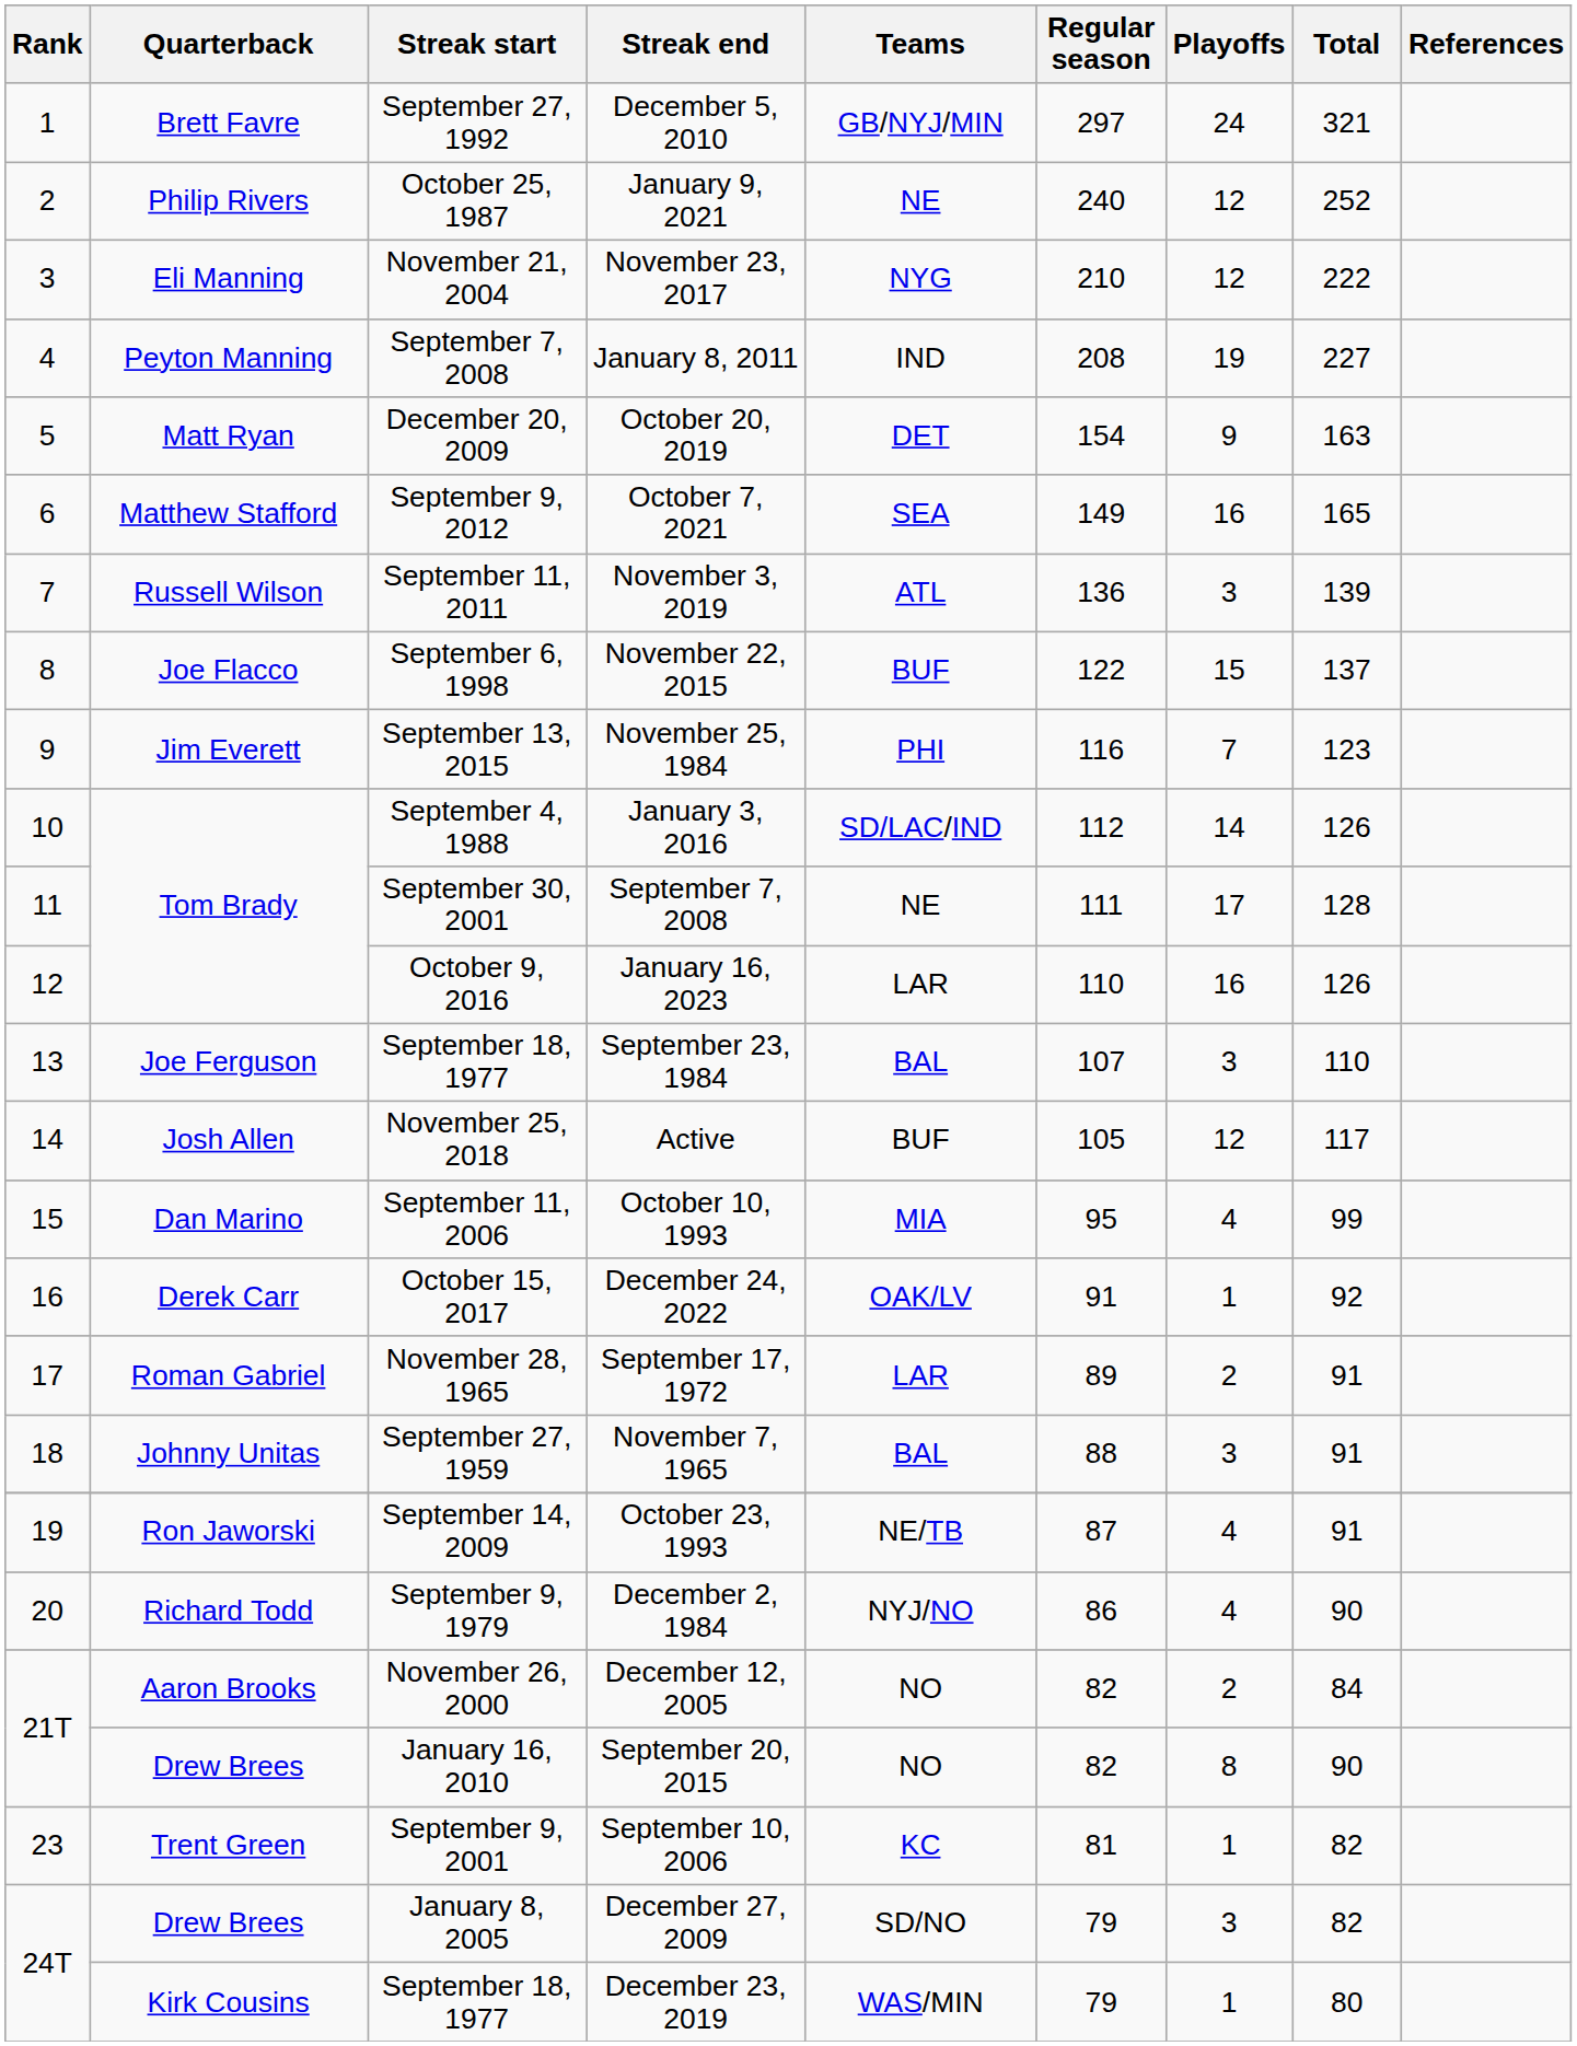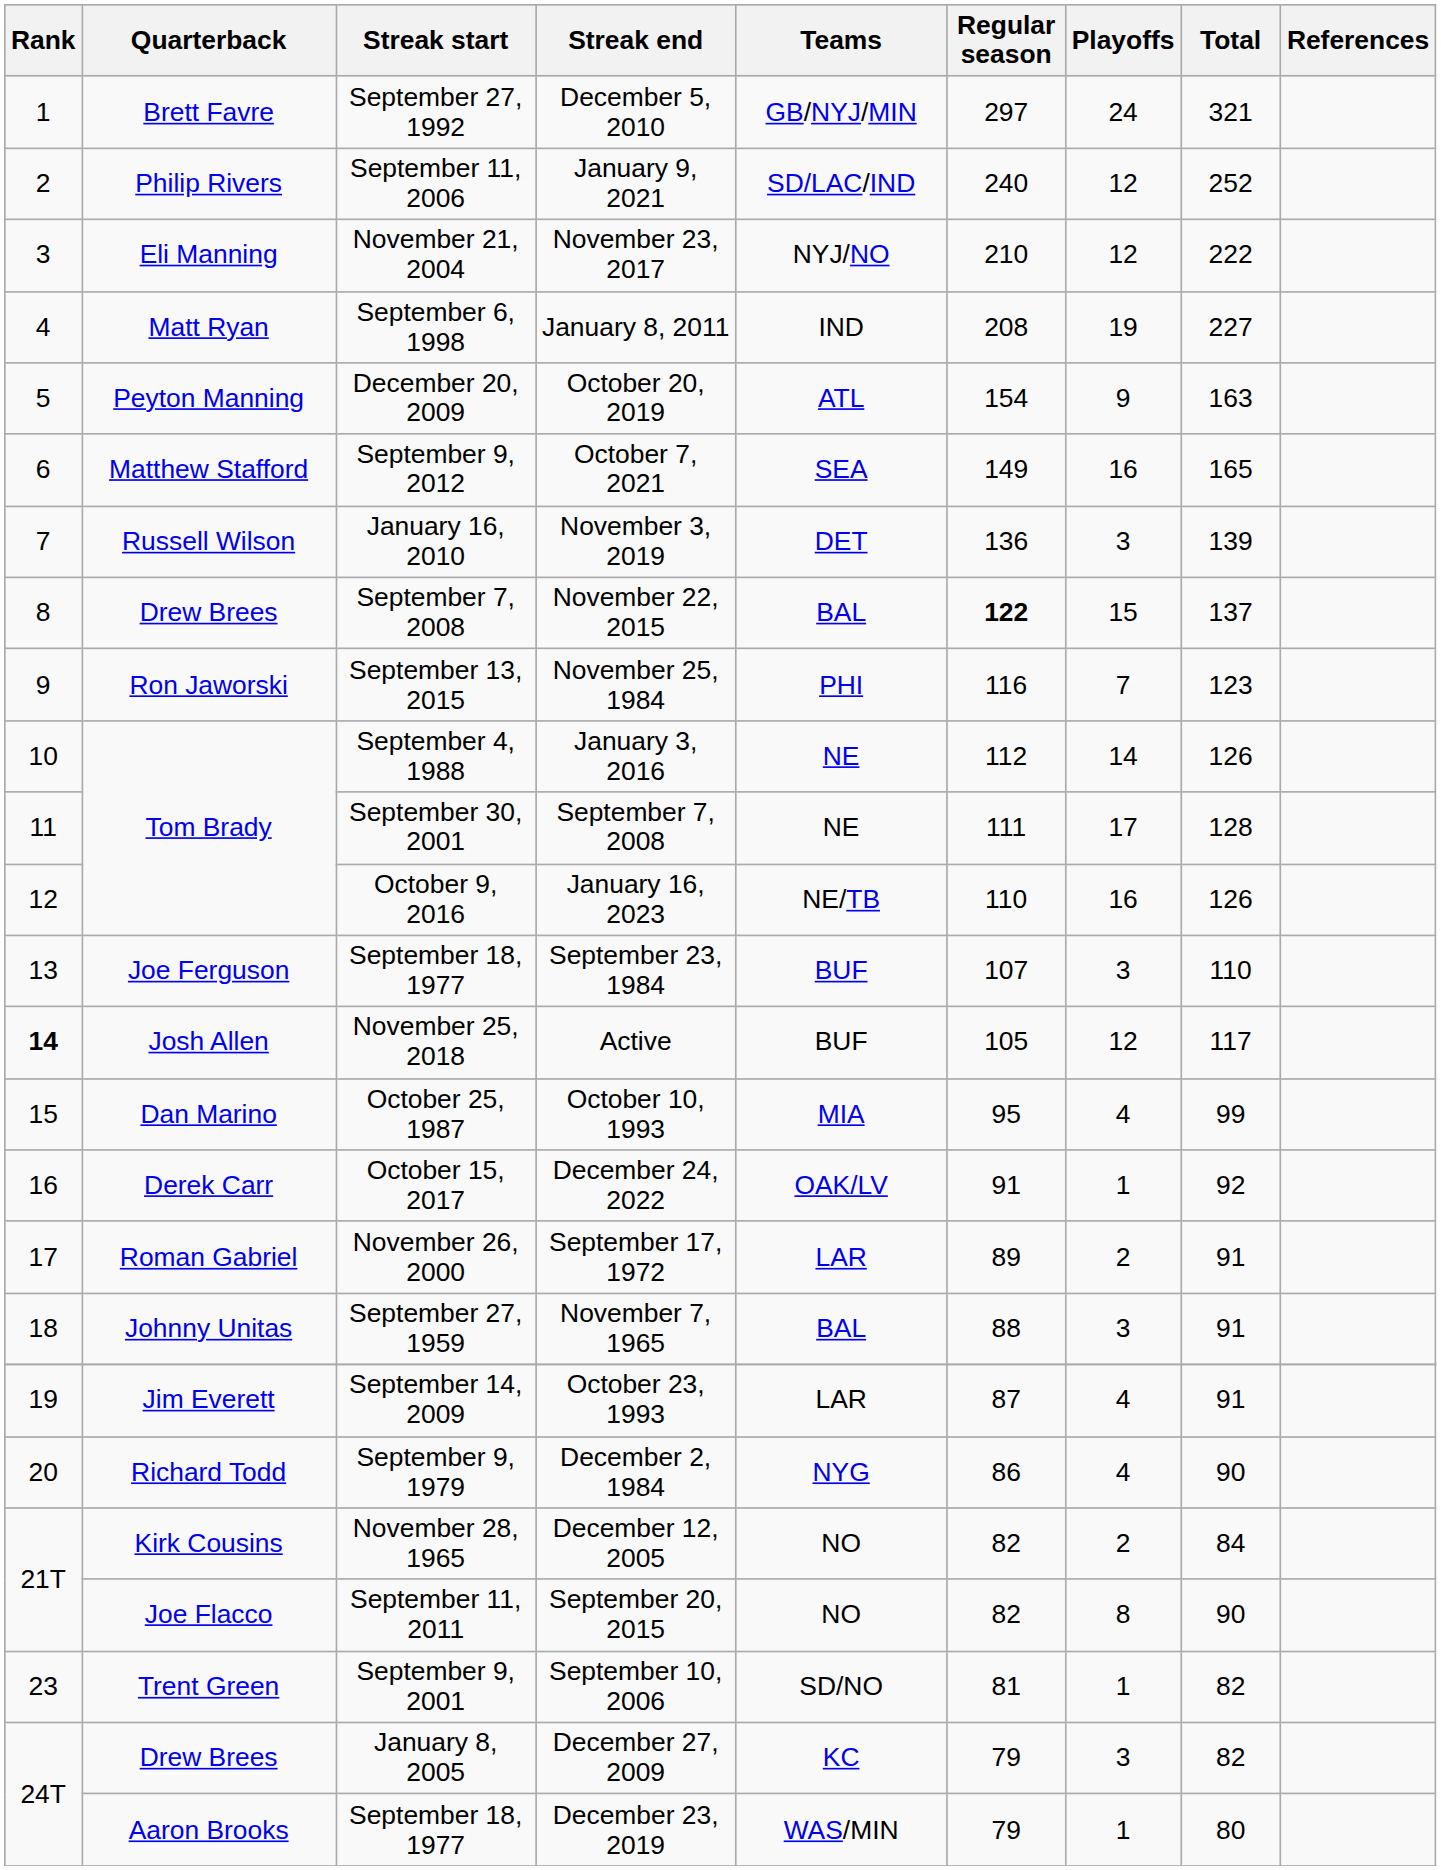January 9, 2021 | Streak start: October 25, 1987 -> September 11, 2006
January 9, 2021 | Teams: NE -> SD/LAC/IND
November 23, 2017 | Teams: NYG -> NYJ/NO
January 8, 2011 | Quarterback: Peyton Manning -> Matt Ryan
January 8, 2011 | Streak start: September 7, 2008 -> September 6, 1998
October 20, 2019 | Quarterback: Matt Ryan -> Peyton Manning
October 20, 2019 | Teams: DET -> ATL
November 3, 2019 | Streak start: September 11, 2011 -> January 16, 2010
November 3, 2019 | Teams: ATL -> DET
November 22, 2015 | Quarterback: Joe Flacco -> Drew Brees
November 22, 2015 | Streak start: September 6, 1998 -> September 7, 2008
November 22, 2015 | Teams: BUF -> BAL
November 22, 2015 | Regular season: normal -> bold
November 25, 1984 | Quarterback: Jim Everett -> Ron Jaworski
January 3, 2016 | Teams: SD/LAC/IND -> NE
January 16, 2023 | Teams: LAR -> NE/TB
September 23, 1984 | Teams: BAL -> BUF
Active | Rank: normal -> bold
October 10, 1993 | Streak start: September 11, 2006 -> October 25, 1987
September 17, 1972 | Streak start: November 28, 1965 -> November 26, 2000
October 23, 1993 | Quarterback: Ron Jaworski -> Jim Everett
October 23, 1993 | Teams: NE/TB -> LAR
December 2, 1984 | Teams: NYJ/NO -> NYG
December 12, 2005 | Quarterback: Aaron Brooks -> Kirk Cousins
December 12, 2005 | Streak start: November 26, 2000 -> November 28, 1965
September 20, 2015 | Quarterback: Drew Brees -> Joe Flacco
September 20, 2015 | Streak start: January 16, 2010 -> September 11, 2011
September 10, 2006 | Teams: KC -> SD/NO
December 27, 2009 | Teams: SD/NO -> KC
December 23, 2019 | Quarterback: Kirk Cousins -> Aaron Brooks
